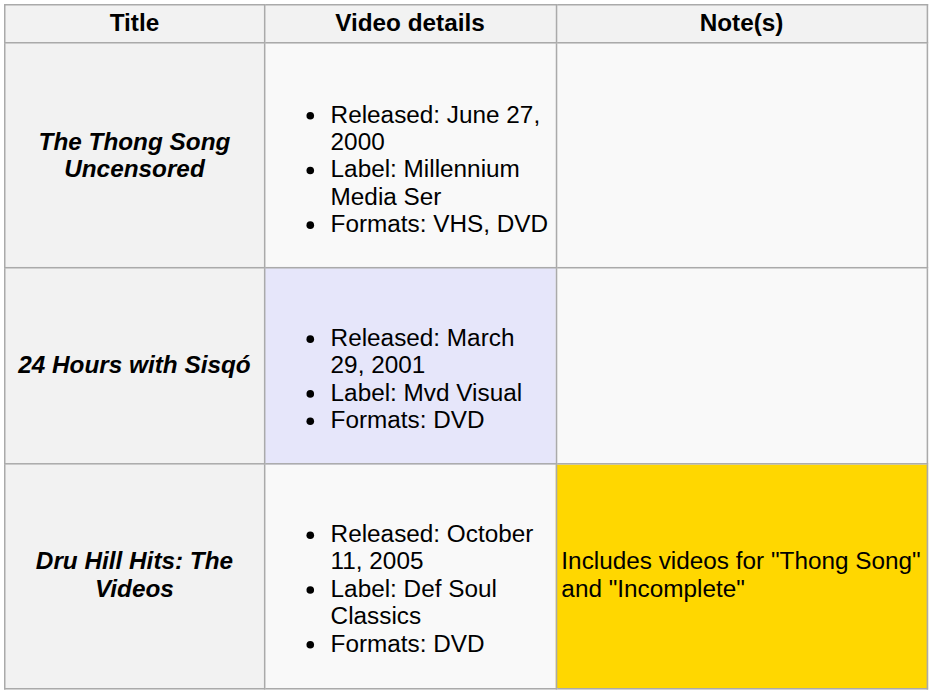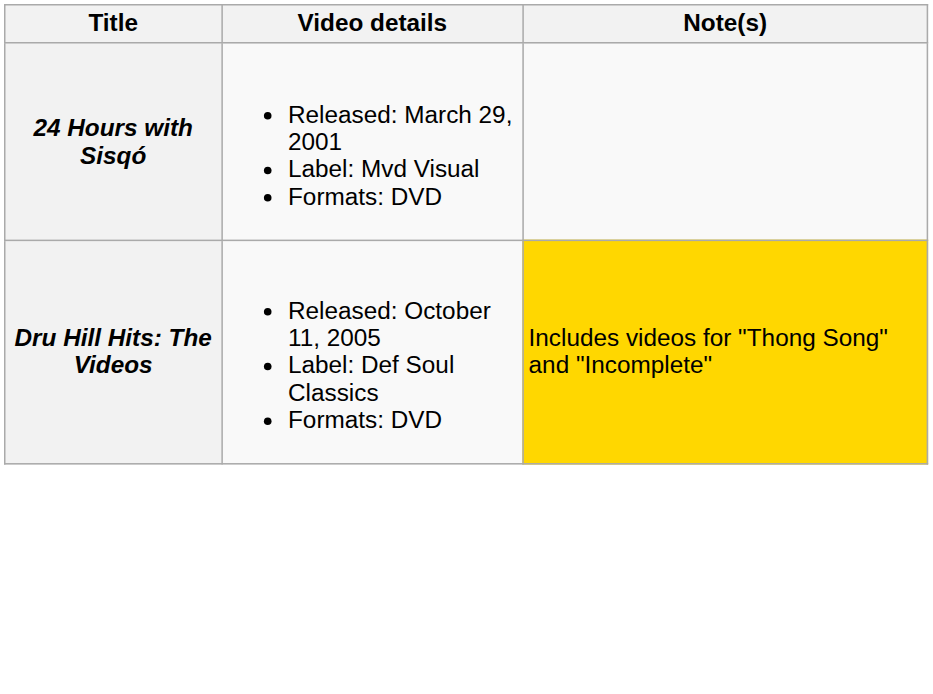- row: The Thong Song Uncensored | Released: June 27, 2000 Label: Millennium Media Ser Formats: VHS, DVD
24 Hours with Sisqó | Video details: lavender background -> no background
